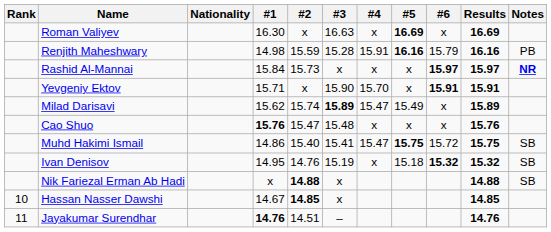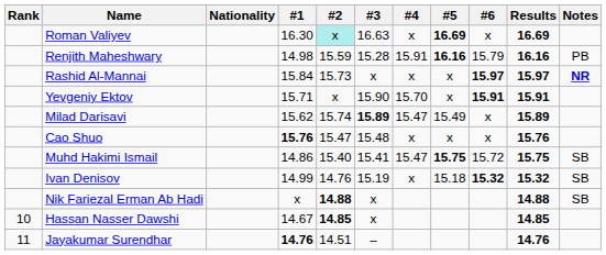Roman Valiyev | #2: no background -> paleturquoise background
Ivan Denisov | #1: 14.95 -> 14.99
